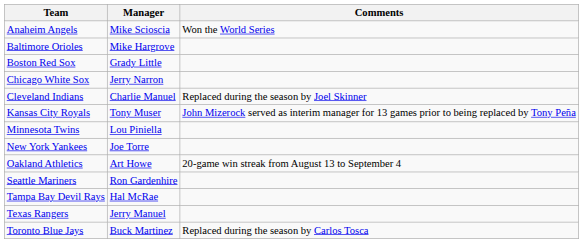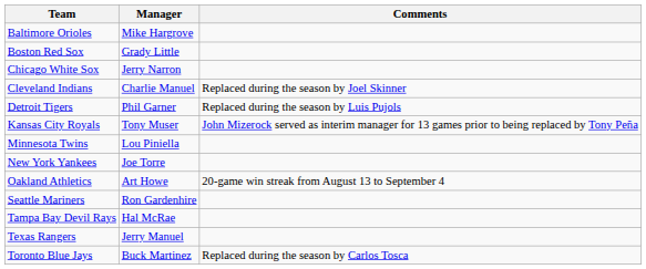- row: Anaheim Angels | Mike Scioscia | Won the World Series
+ row: Detroit Tigers | Phil Garner | Replaced during the season by Luis Pujols
